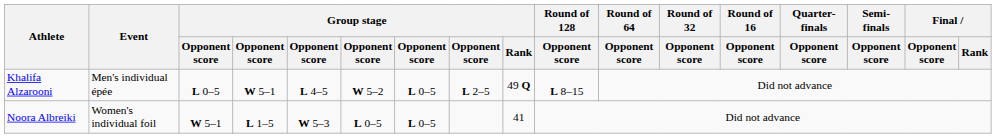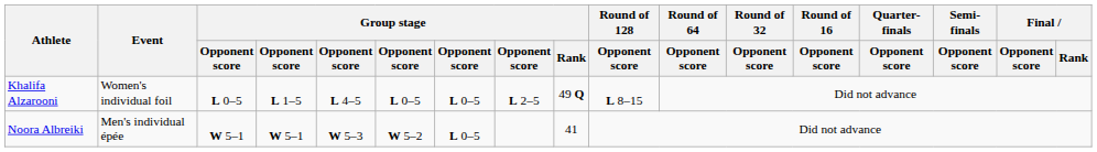Khalifa Alzarooni | Event: Men's individual épée -> Women's individual foil
Khalifa Alzarooni | column 4: W 5–1 -> L 1–5
Khalifa Alzarooni | column 6: W 5–2 -> L 0–5
Noora Albreiki | Event: Women's individual foil -> Men's individual épée
Noora Albreiki | column 4: L 1–5 -> W 5–1
Noora Albreiki | column 6: L 0–5 -> W 5–2
